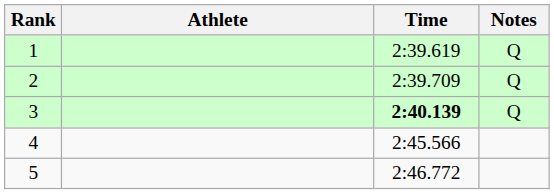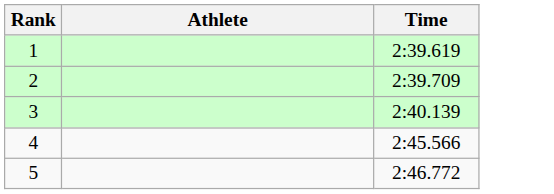- column: Notes | Q | Q | Q
3 | Time: bold -> normal
